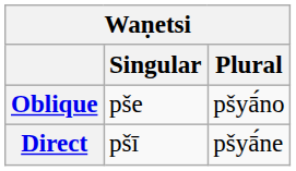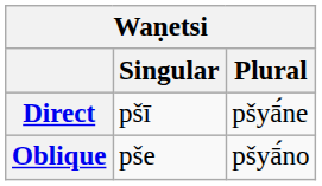rows swapped: Direct <-> Oblique
